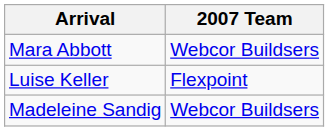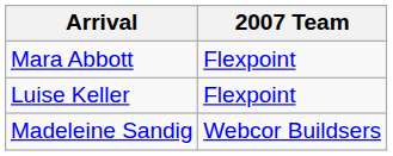Mara Abbott | 2007 Team: Webcor Buildsers -> Flexpoint
